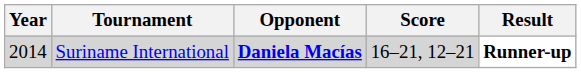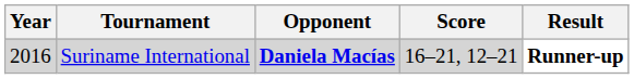Suriname International | Year: 2014 -> 2016
